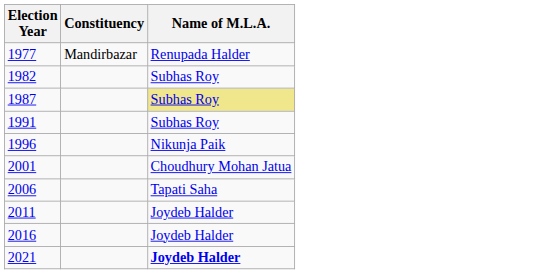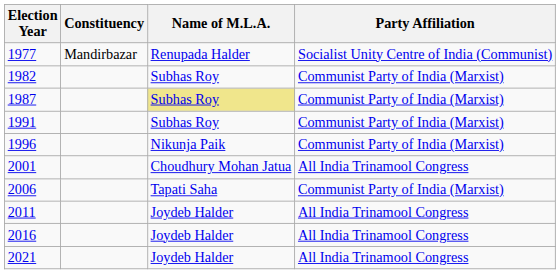+ column: Party Affiliation | Socialist Unity Centre of India (Communist) | Communist Party of India (Marxist) | Communist Party of India (Marxist) | Communist Party of India (Marxist) | Communist Party of India (Marxist) | All India Trinamool Congress | Communist Party of India (Marxist) | All India Trinamool Congress | All India Trinamool Congress | All India Trinamool Congress
2021 | Name of M.L.A.: bold -> normal
